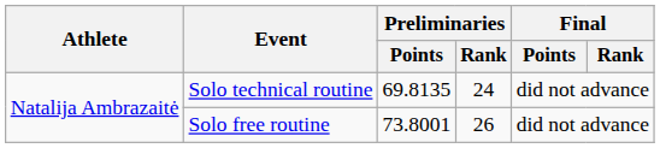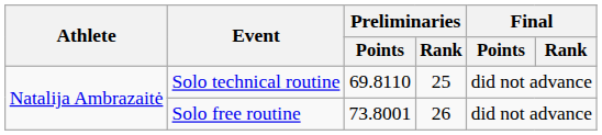Solo technical routine | Preliminaries / Points: 69.8135 -> 69.8110
Solo technical routine | Preliminaries / Rank: 24 -> 25
